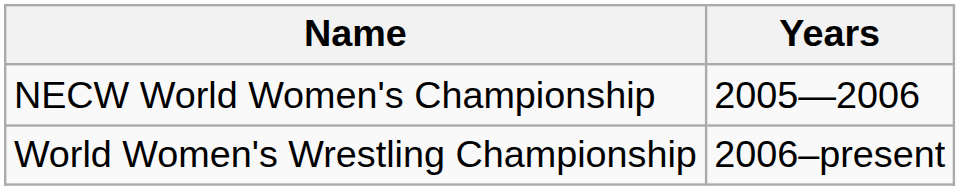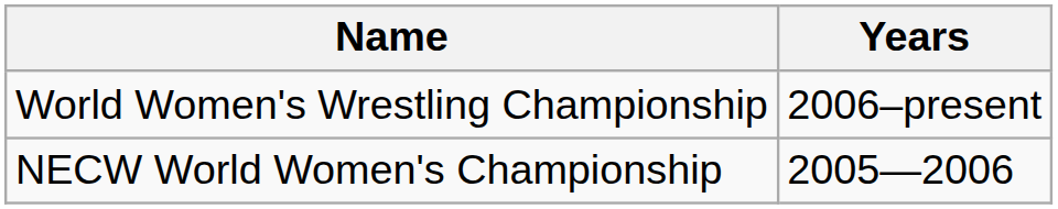rows swapped: NECW World Women's Championship <-> World Women's Wrestling Championship
